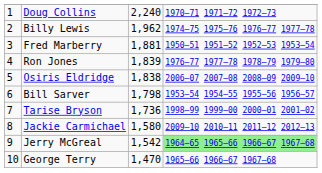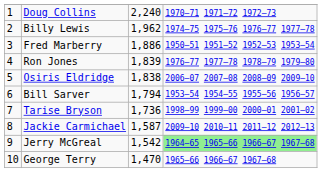Fred Marberry | column 3: 1,881 -> 1,886
Bill Sarver | column 3: 1,798 -> 1,794
Jackie Carmichael | column 3: 1,580 -> 1,587
